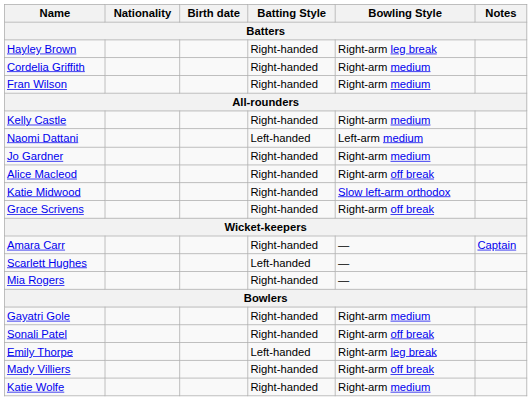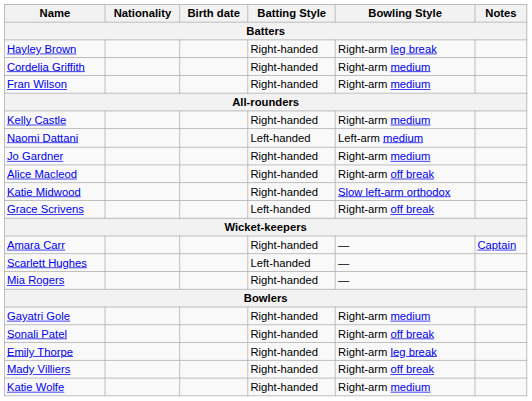Grace Scrivens | Batting Style: Right-handed -> Left-handed
Emily Thorpe | Batting Style: Left-handed -> Right-handed
